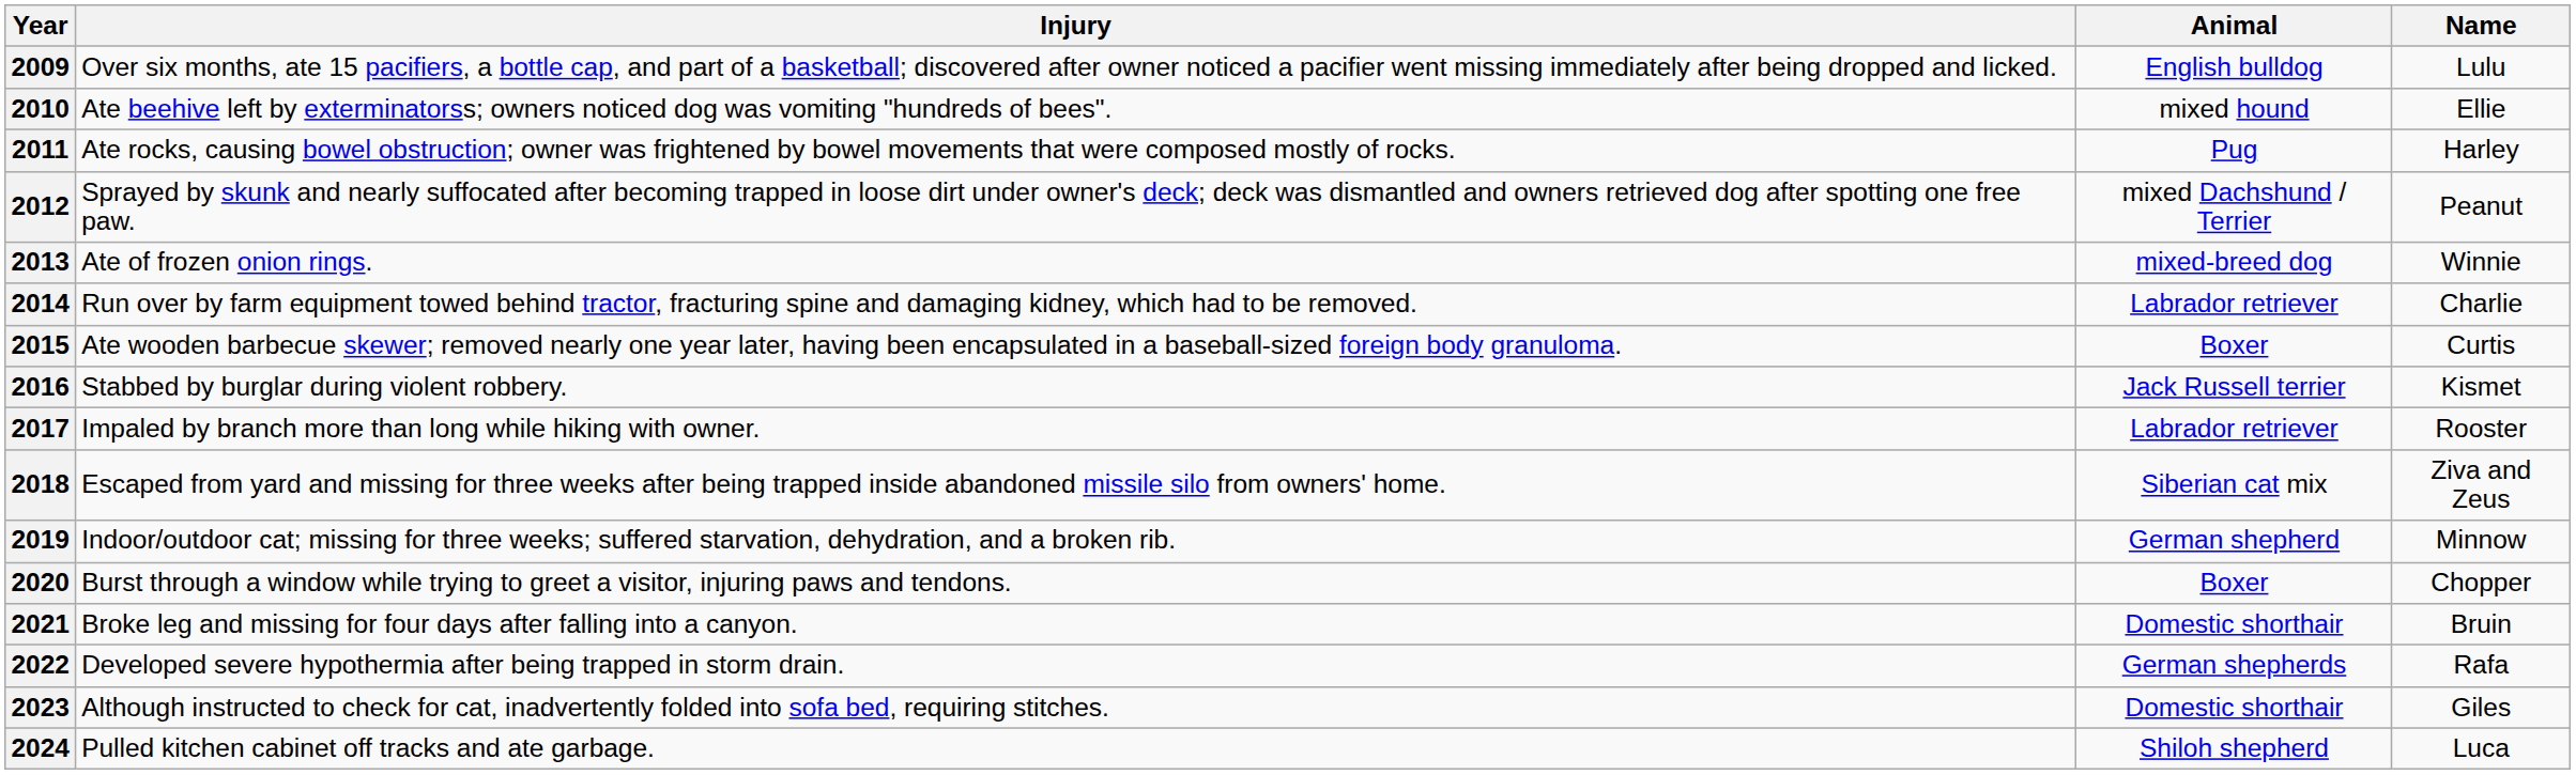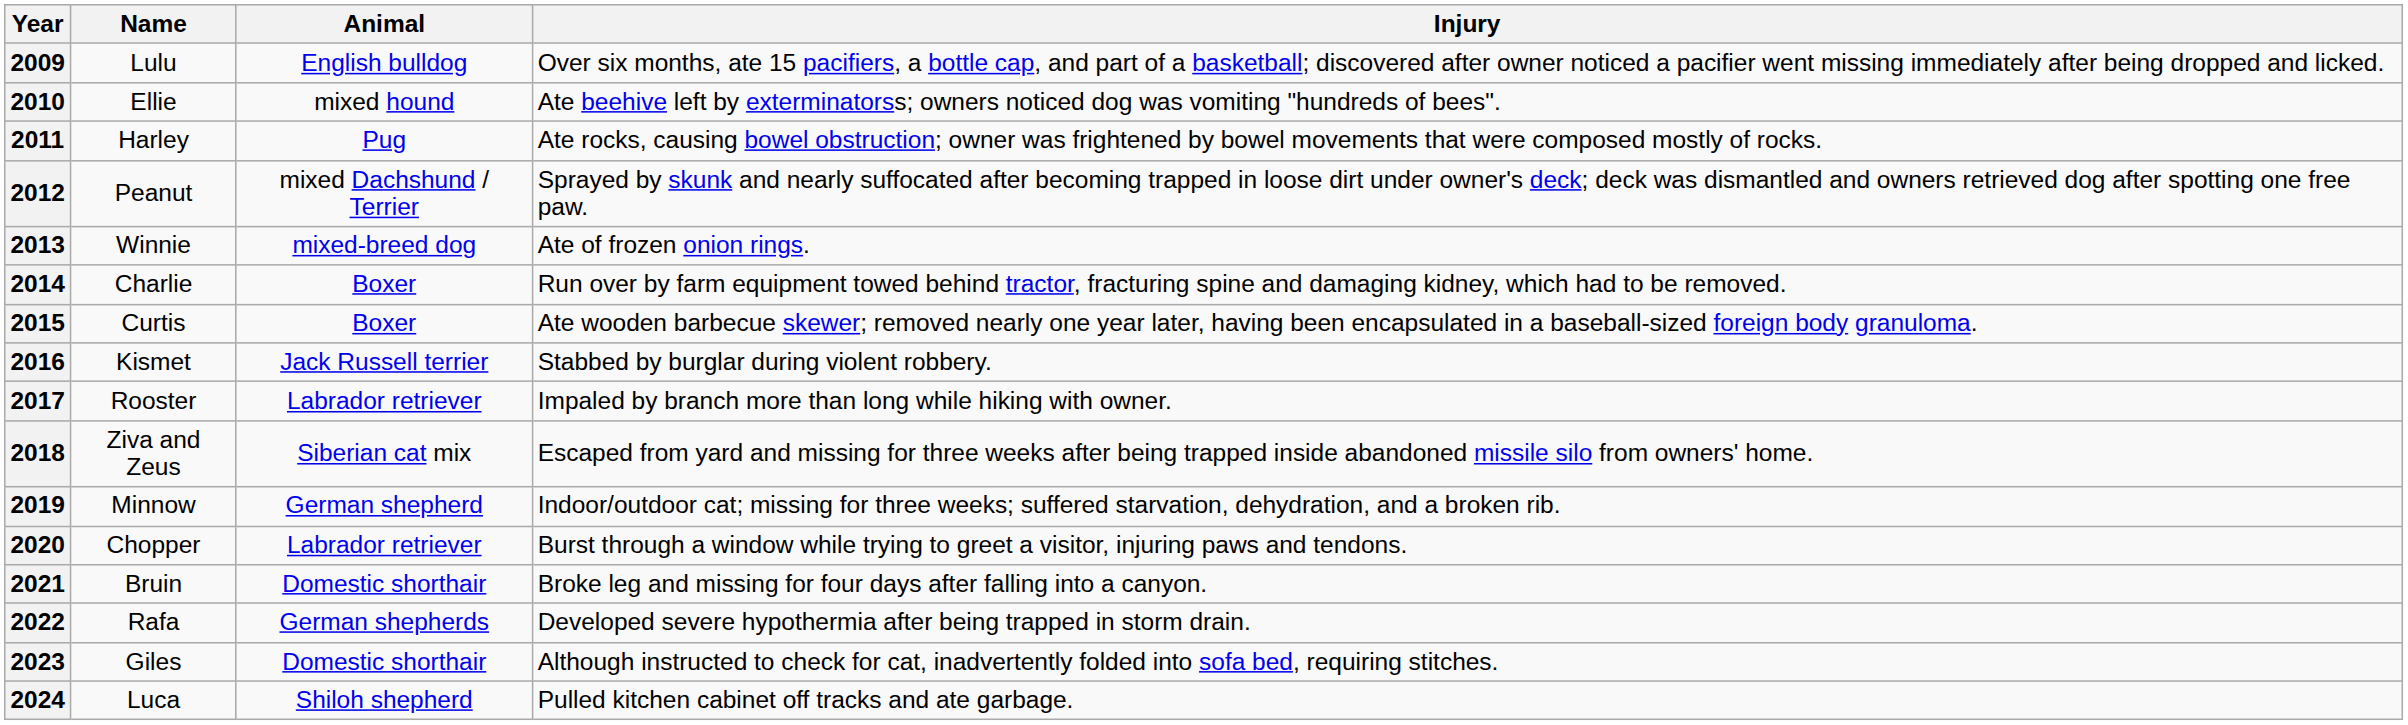columns swapped: Name <-> Injury
2014 | Animal: Labrador retriever -> Boxer
2020 | Animal: Boxer -> Labrador retriever
